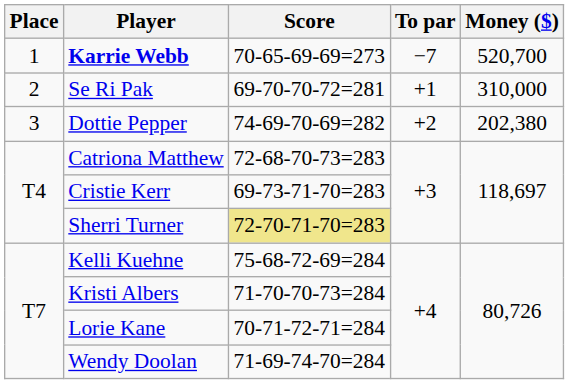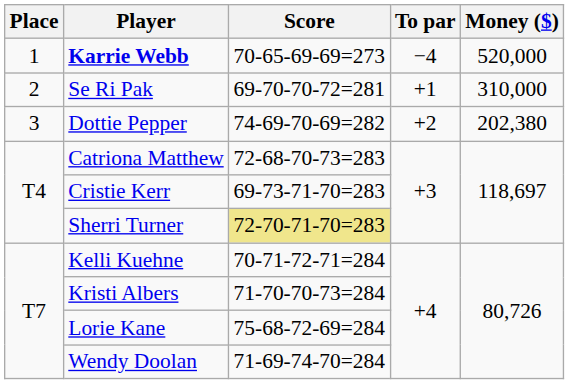Karrie Webb | To par: −7 -> −4
Karrie Webb | Money ($): 520,700 -> 520,000
Kelli Kuehne | Score: 75-68-72-69=284 -> 70-71-72-71=284
Lorie Kane | Score: 70-71-72-71=284 -> 75-68-72-69=284
